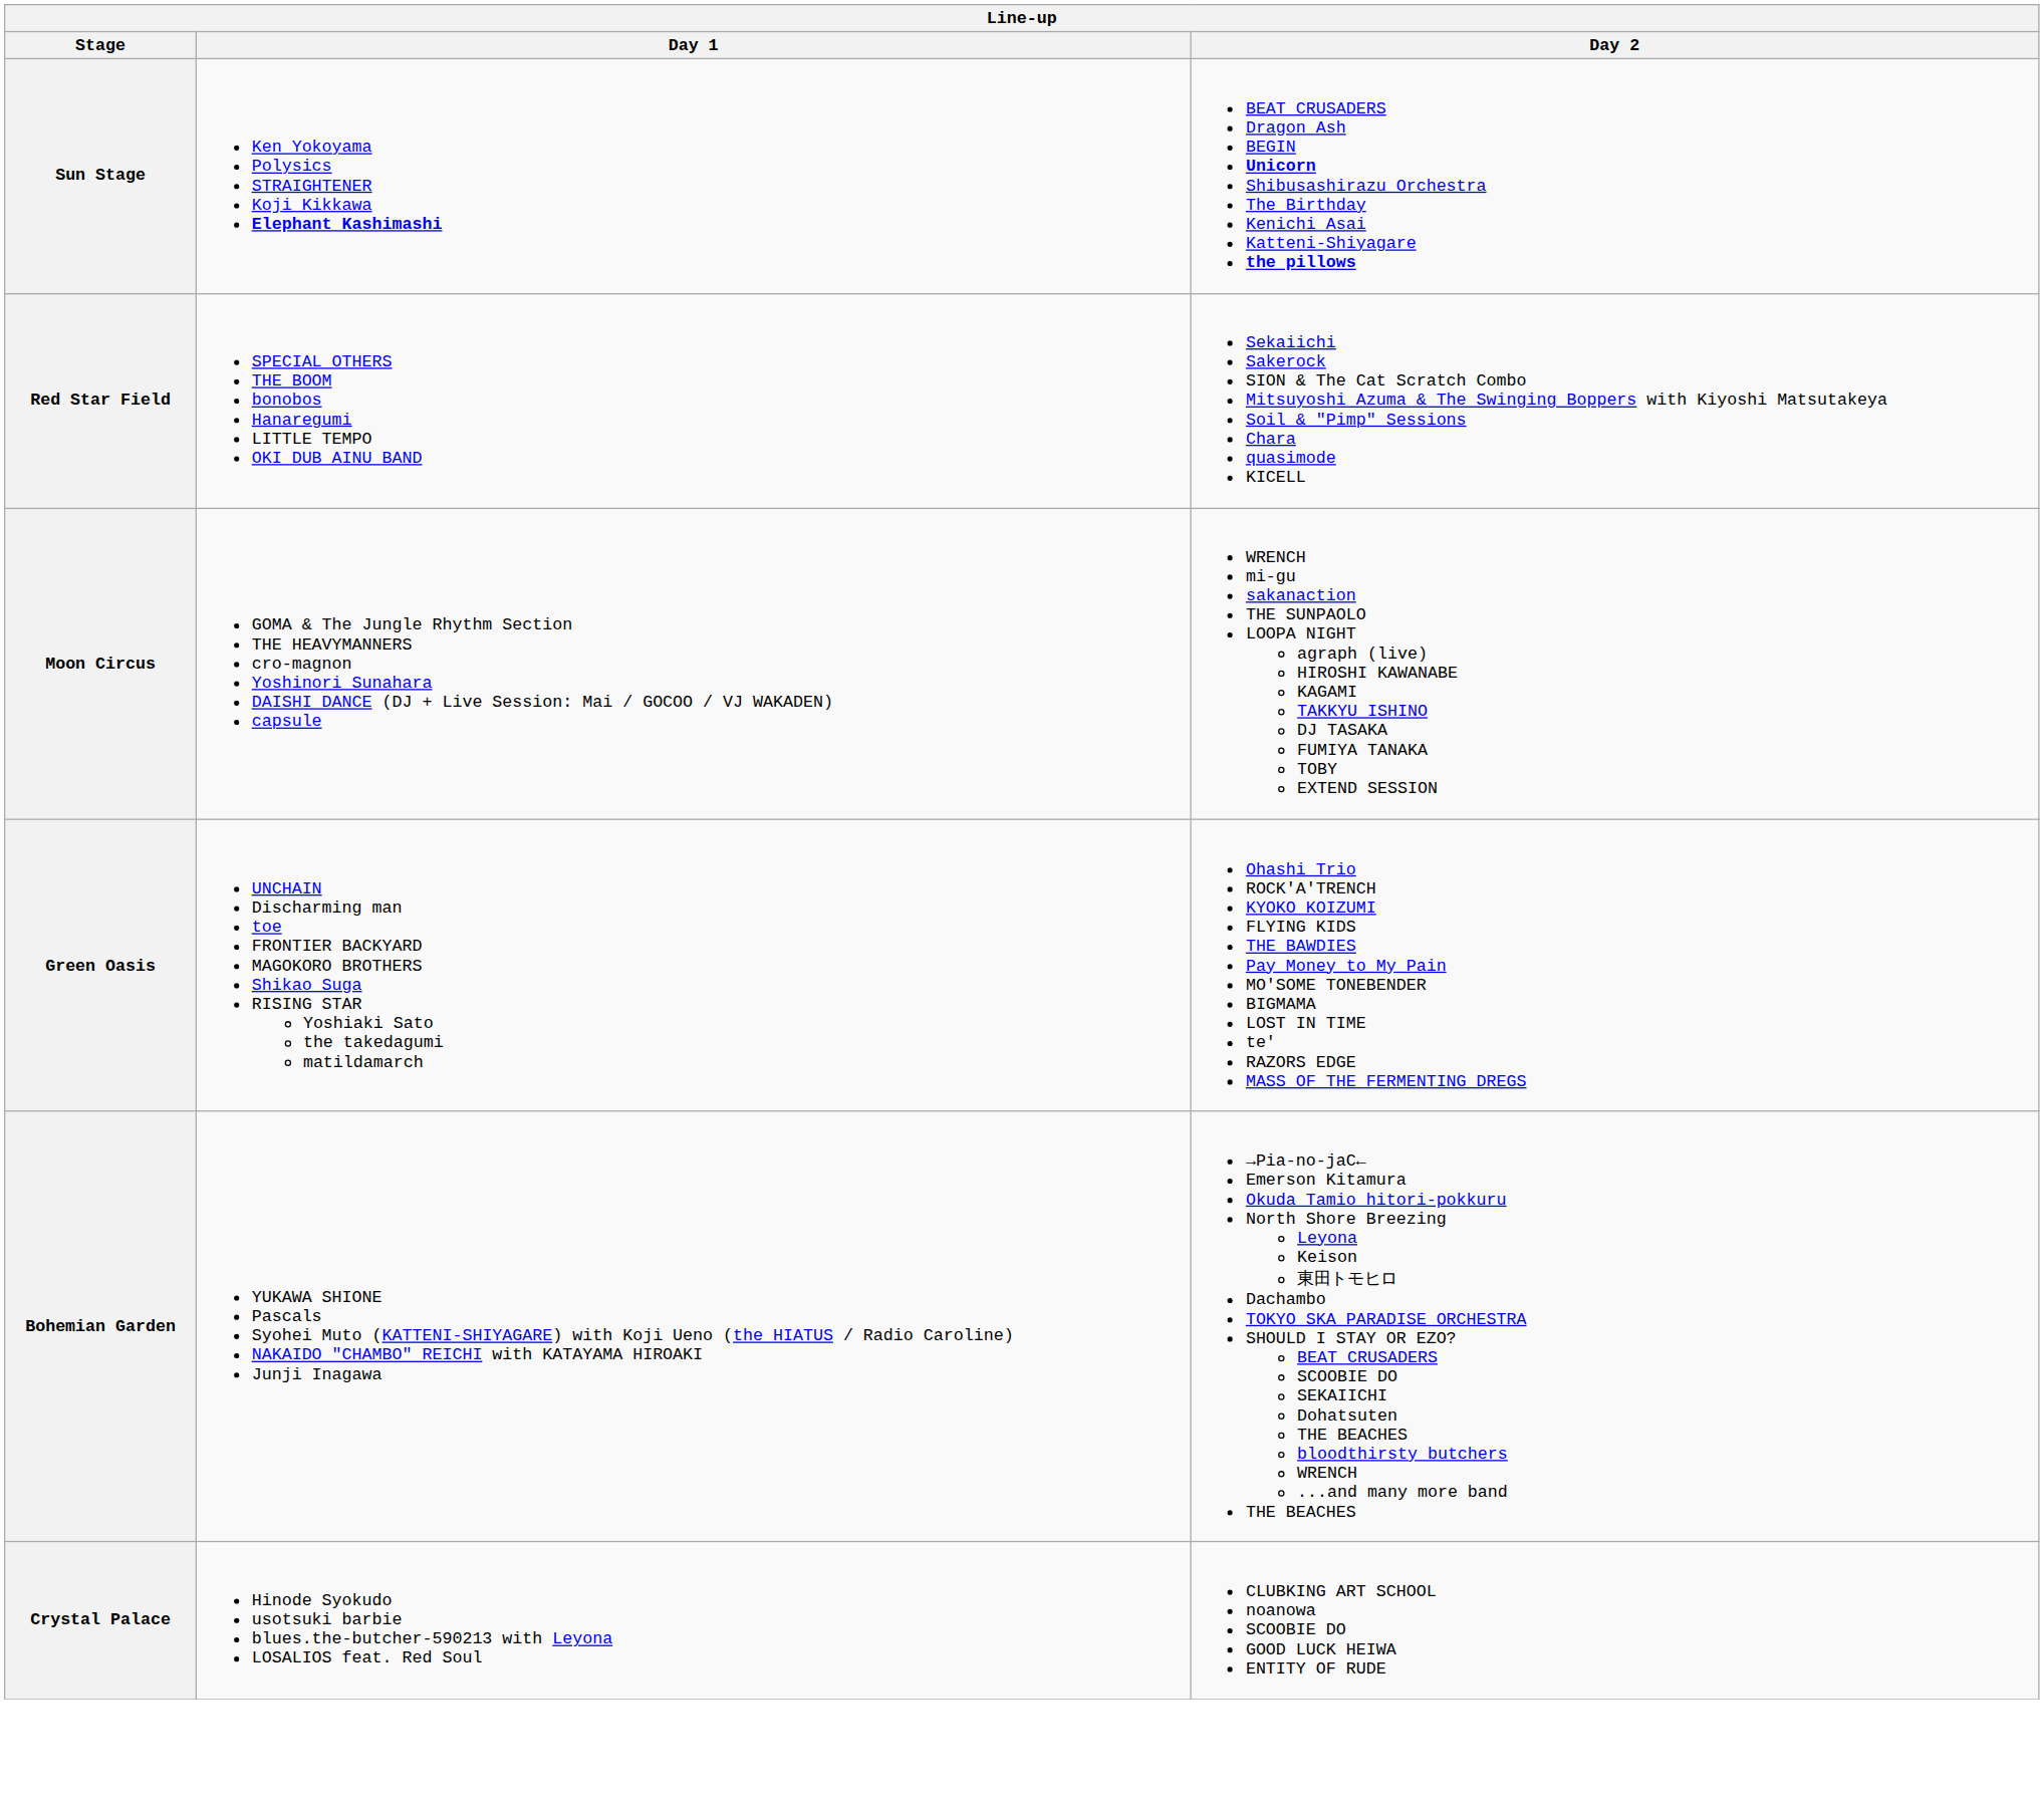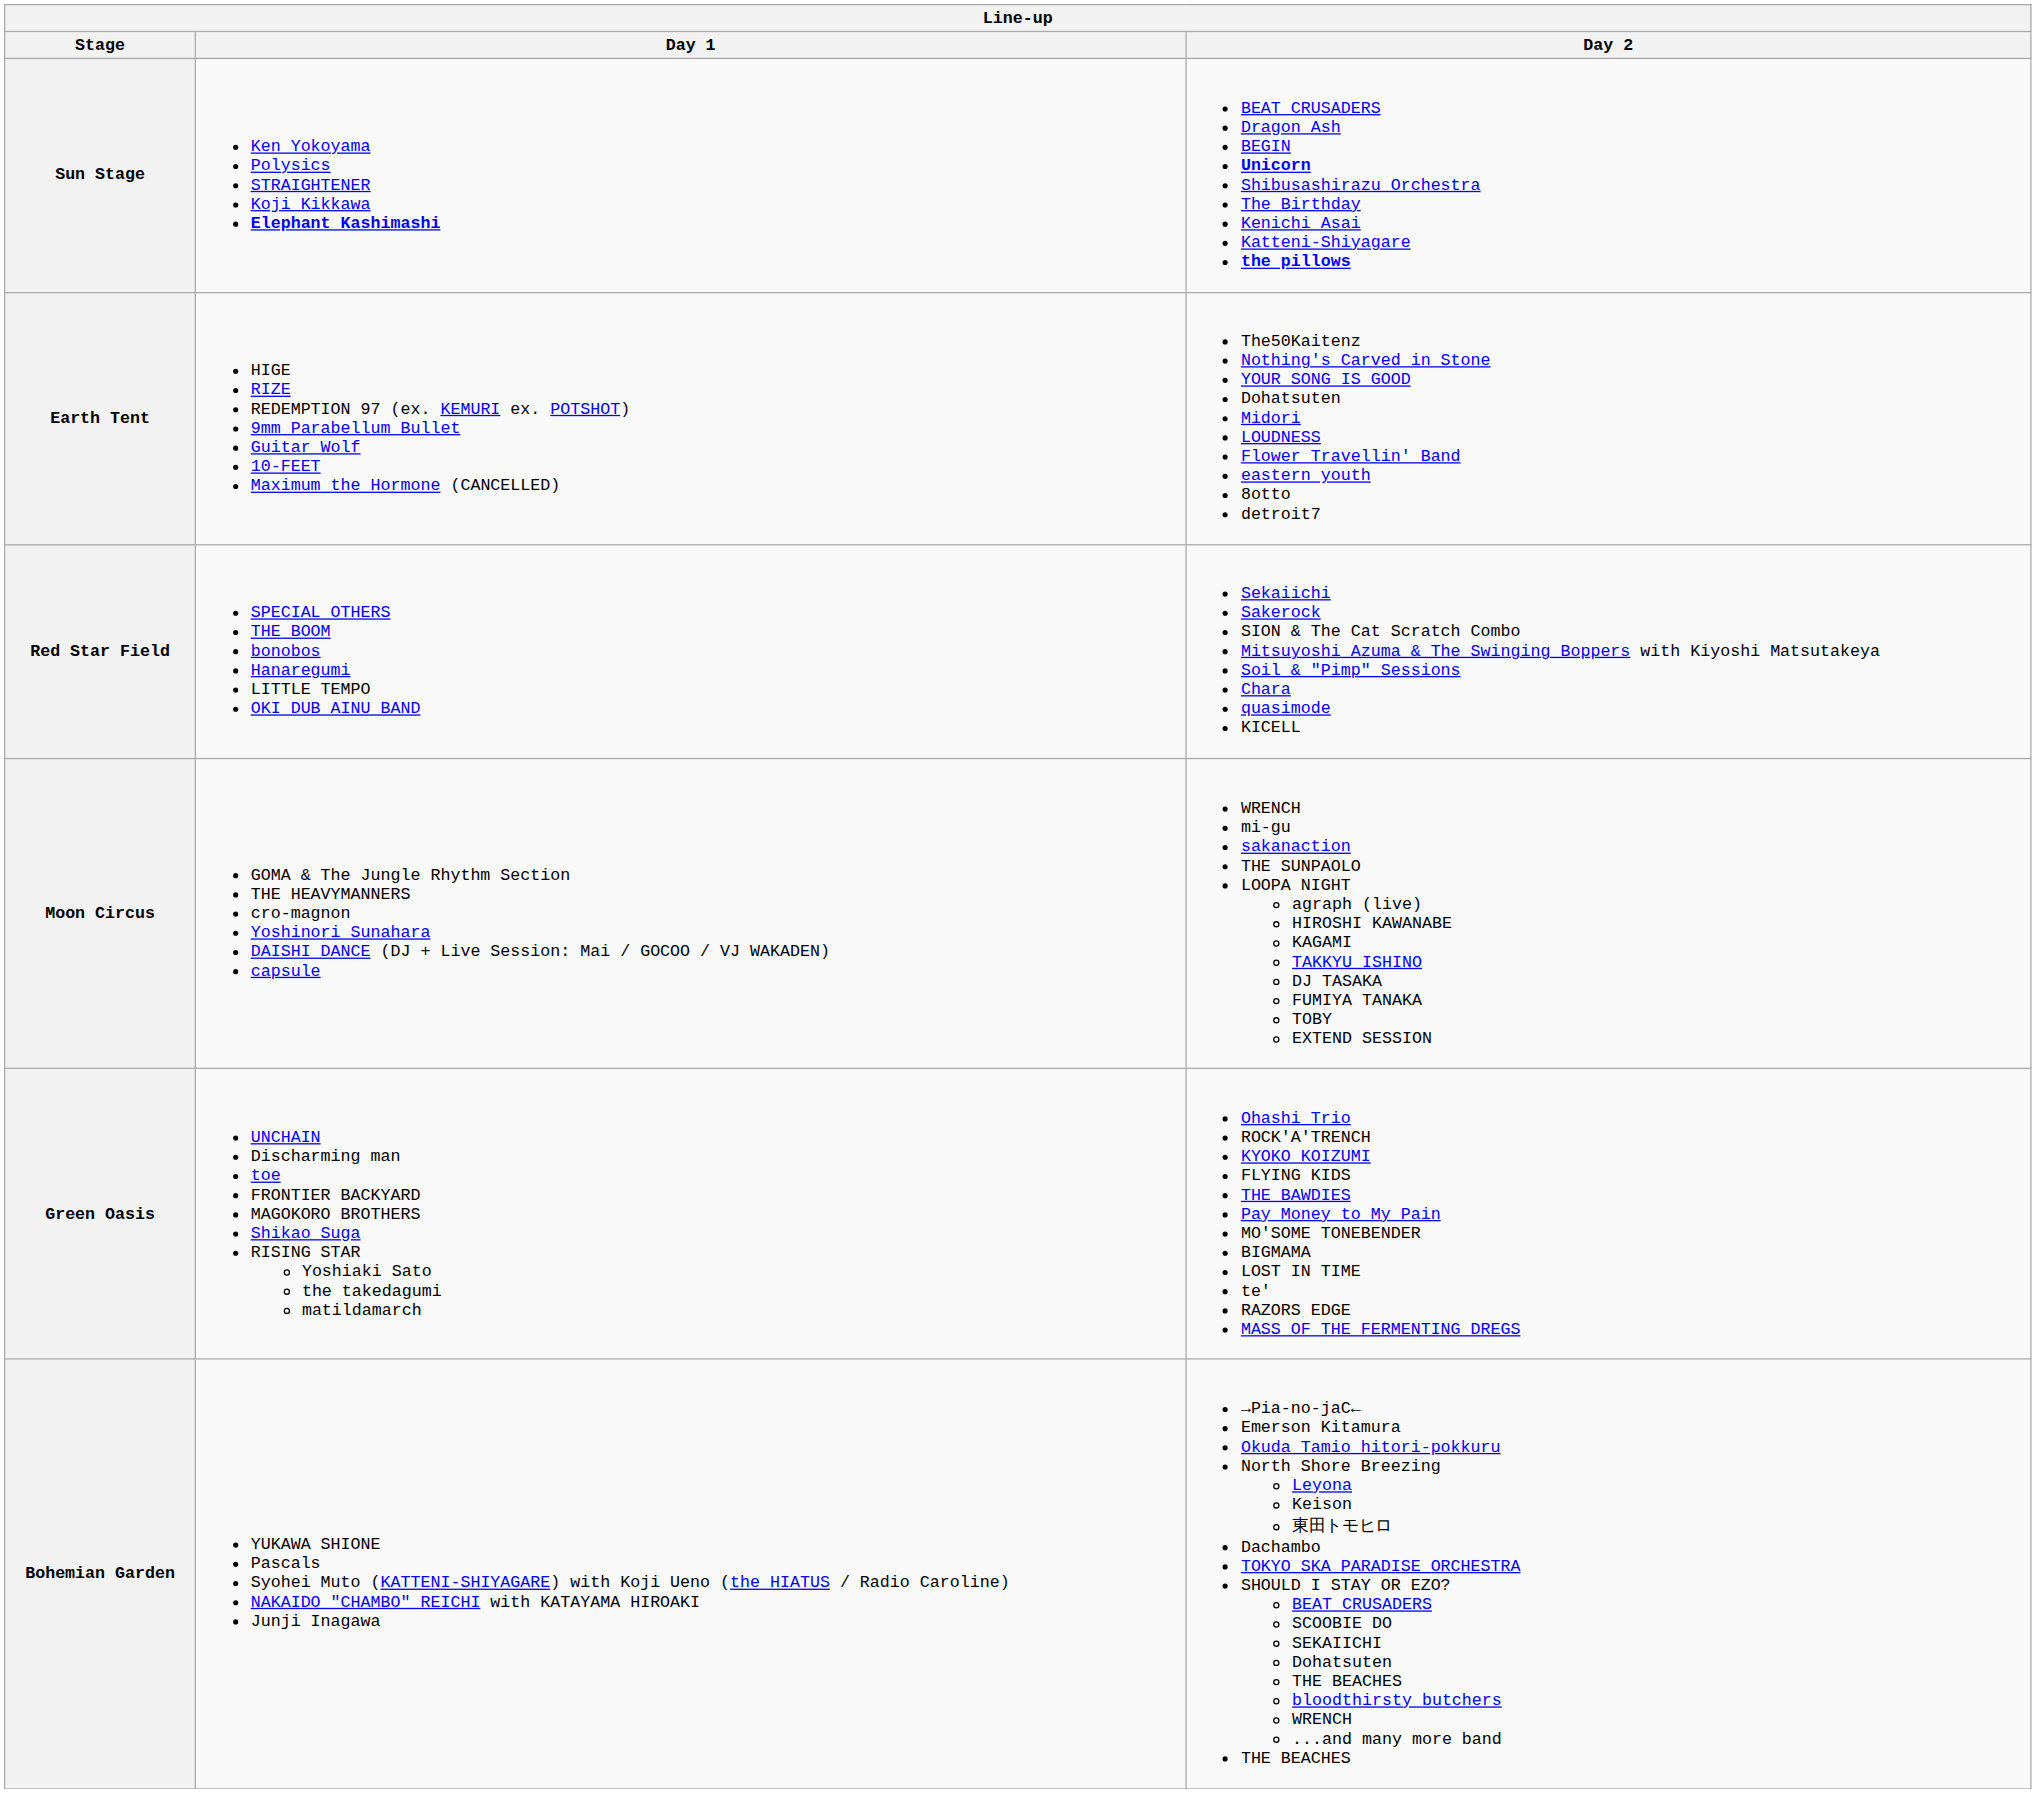+ row: Earth Tent | HIGE RIZE REDEMPTION 97 (ex. KEMURI ex. POTSHOT) 9mm Parabellum Bullet Guitar Wolf 10-FEET Maximum the Hormone (CANCELLED) | The50Kaitenz Nothing's Carved in Stone YOUR SONG IS GOOD Dohatsuten Midori LOUDNESS Flower Travellin' Band eastern youth 8otto detroit7
- row: Crystal Palace | Hinode Syokudo usotsuki barbie blues.the-butcher-590213 with Leyona LOSALIOS feat. Red Soul | CLUBKING ART SCHOOL noanowa SCOOBIE DO GOOD LUCK HEIWA ENTITY OF RUDE
